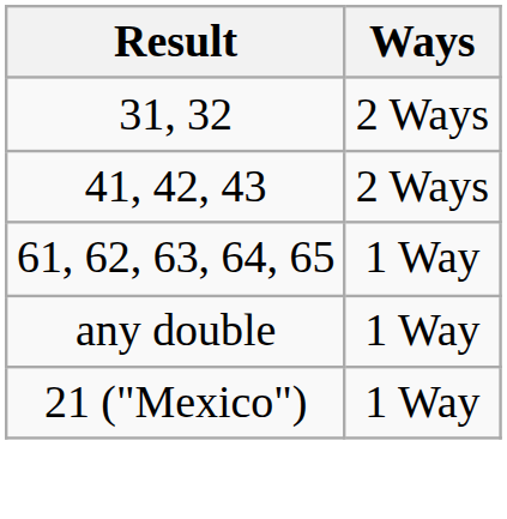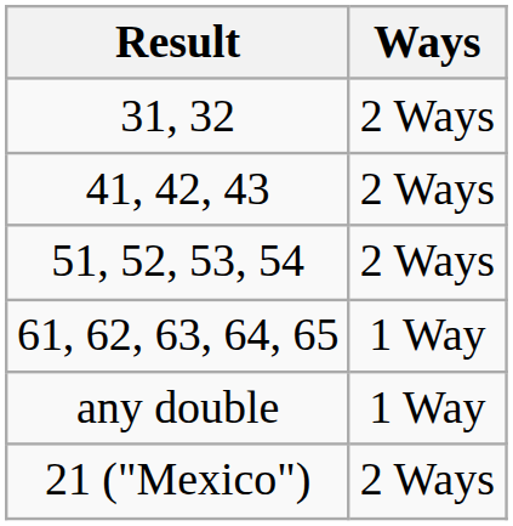+ row: 51, 52, 53, 54 | 2 Ways
21 ("Mexico") | Ways: 1 Way -> 2 Ways
